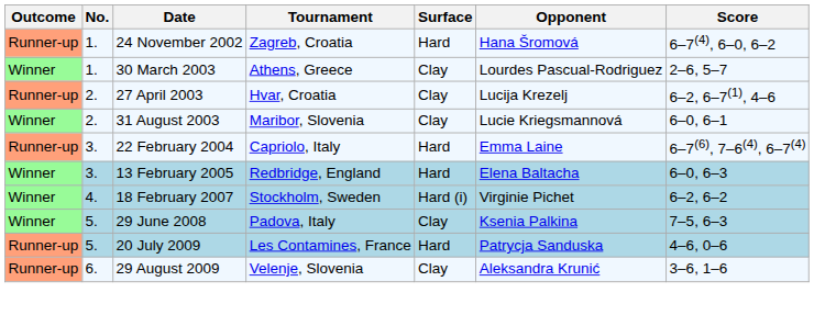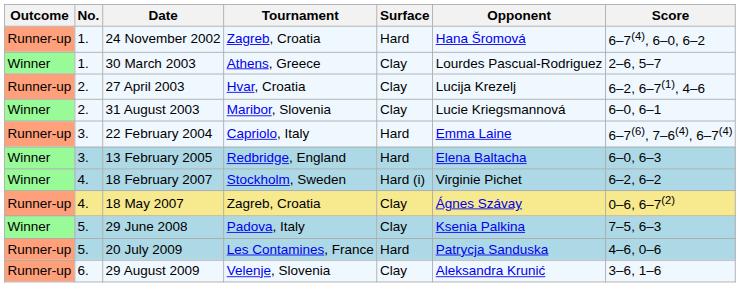+ row: Runner-up | 4. | 18 May 2007 | Zagreb, Croatia | Clay | Ágnes Szávay | 0–6, 6–7(2)
